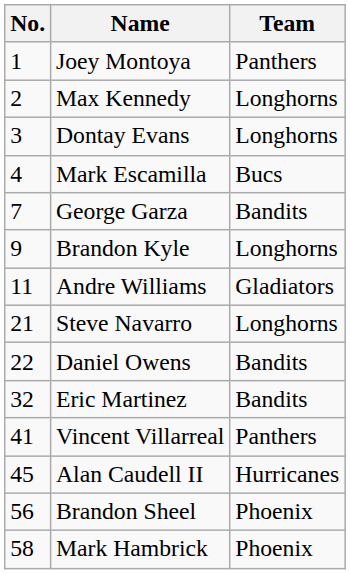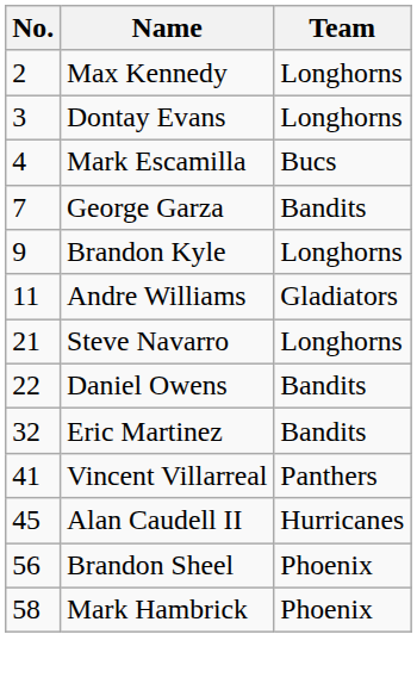- row: 1 | Joey Montoya | Panthers
